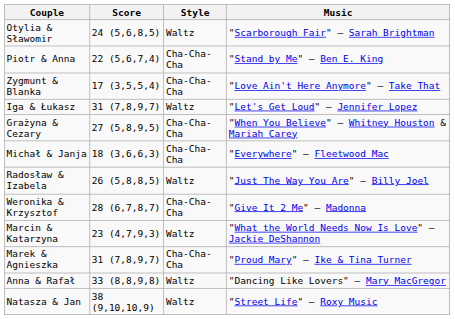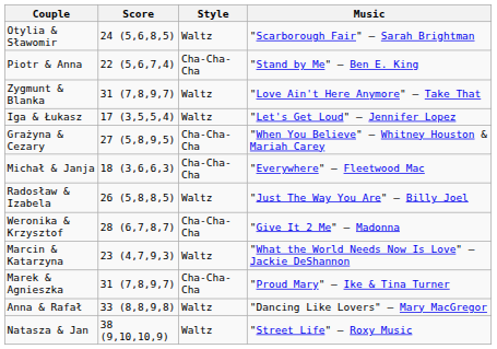Zygmunt & Blanka | Score: 17 (3,5,5,4) -> 31 (7,8,9,7)
Zygmunt & Blanka | Style: Cha-Cha-Cha -> Waltz
Iga & Łukasz | Score: 31 (7,8,9,7) -> 17 (3,5,5,4)
